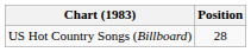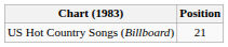US Hot Country Songs (Billboard) | Position: 28 -> 21
